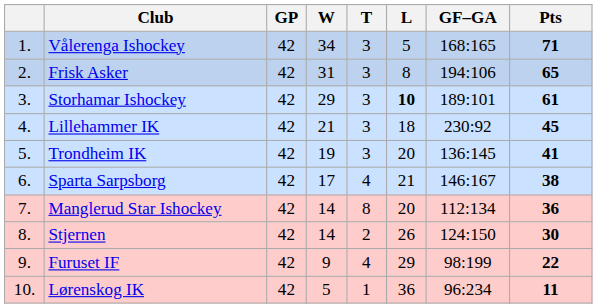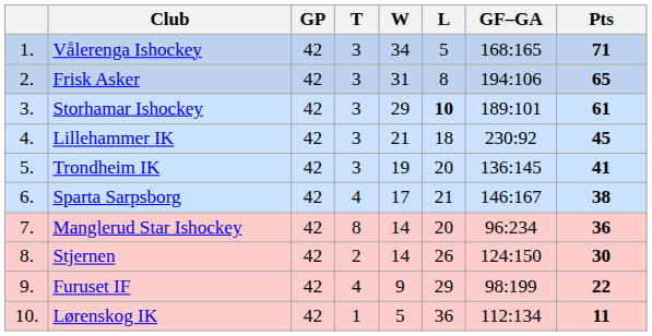columns swapped: W <-> T
Manglerud Star Ishockey | GF–GA: 112:134 -> 96:234
Lørenskog IK | GF–GA: 96:234 -> 112:134
